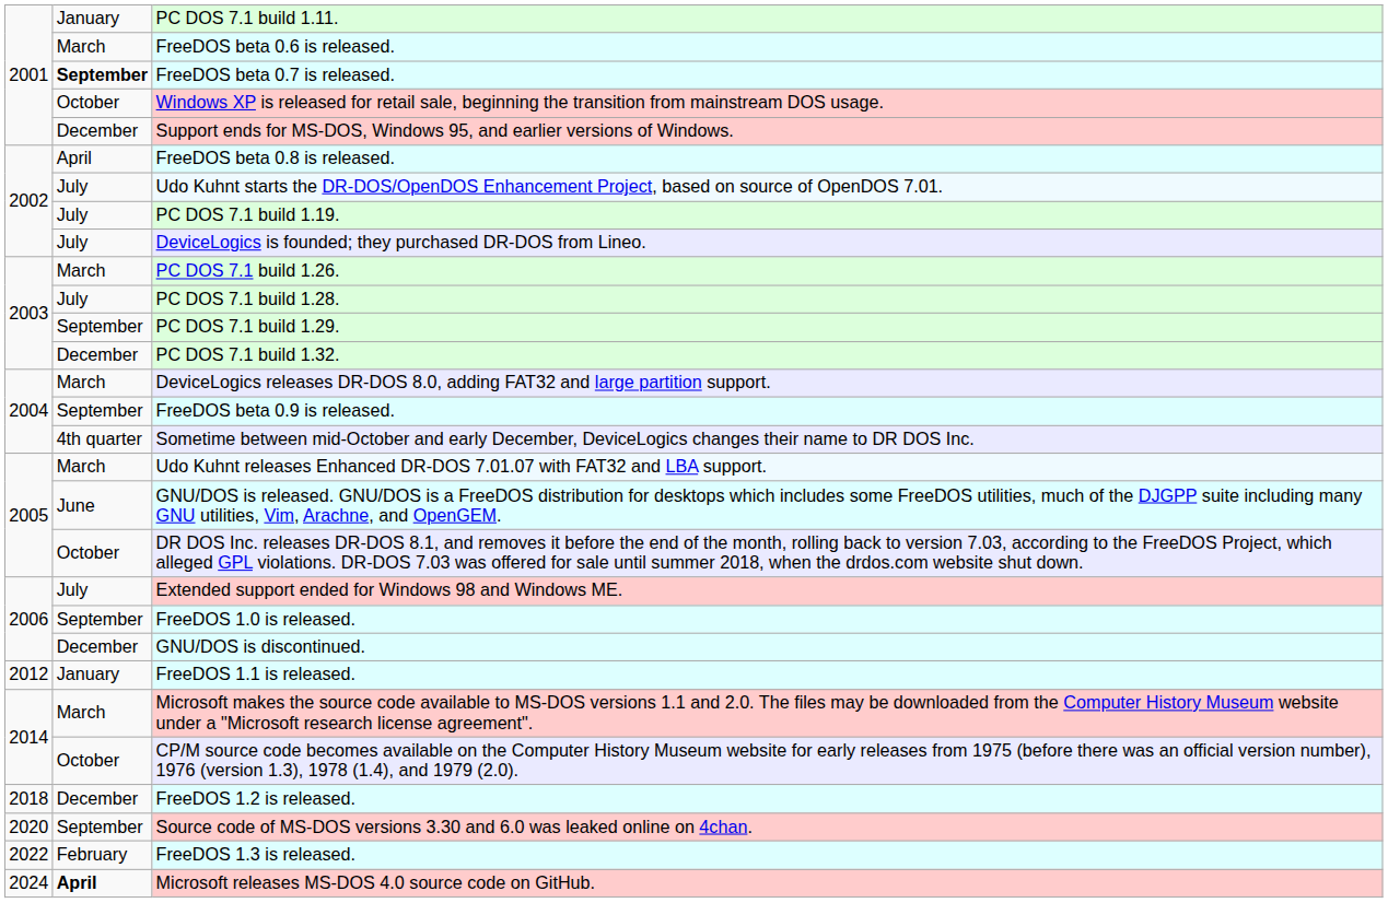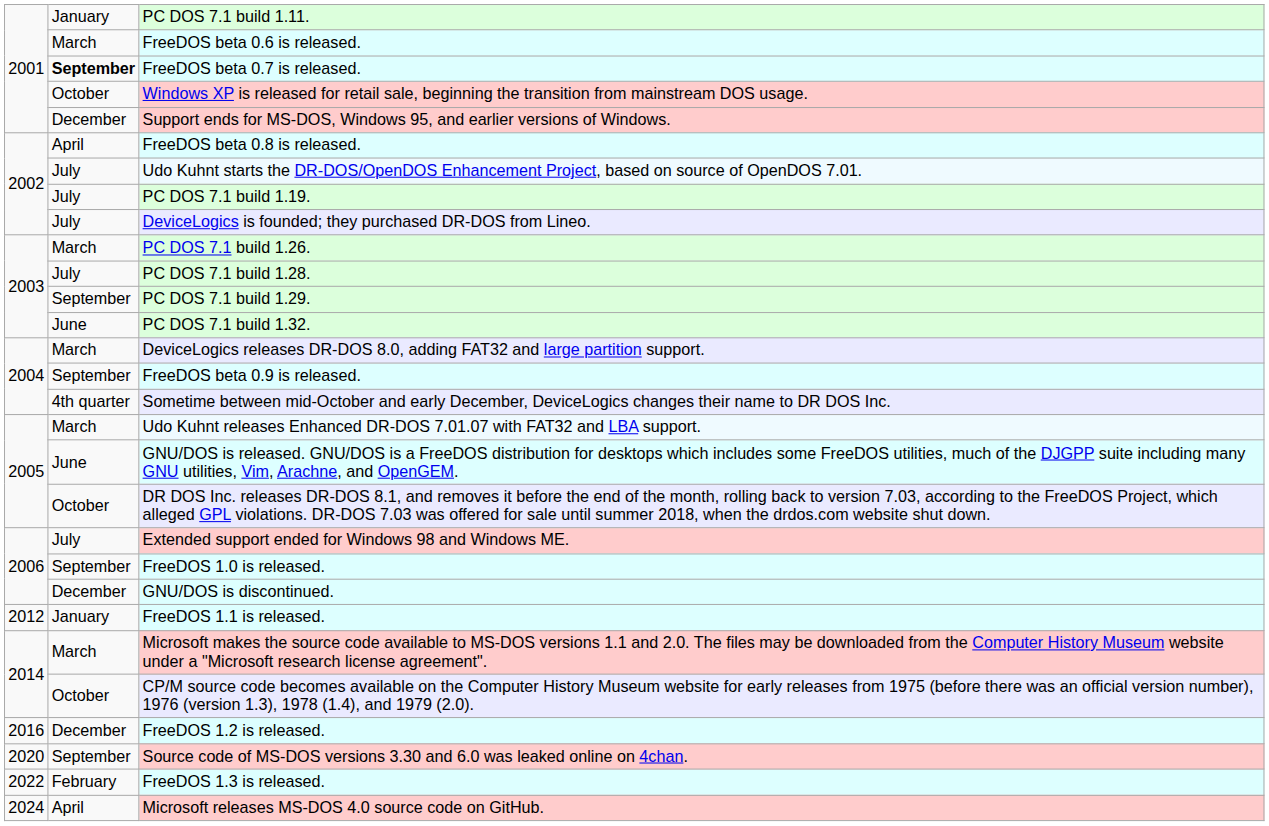PC DOS 7.1 build 1.32. | column 2: December -> June
FreeDOS 1.2 is released. | column 1: 2018 -> 2016
Microsoft releases MS-DOS 4.0 source code on GitHub. | column 2: bold -> normal
